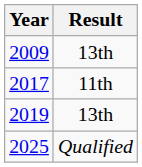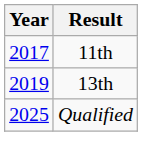- row: 2009 | 13th
